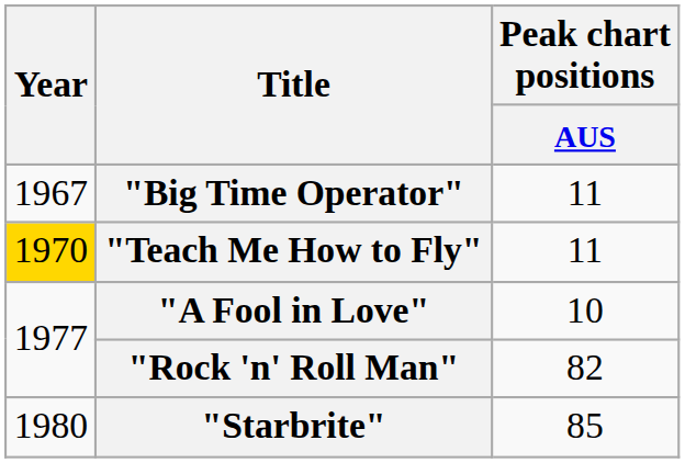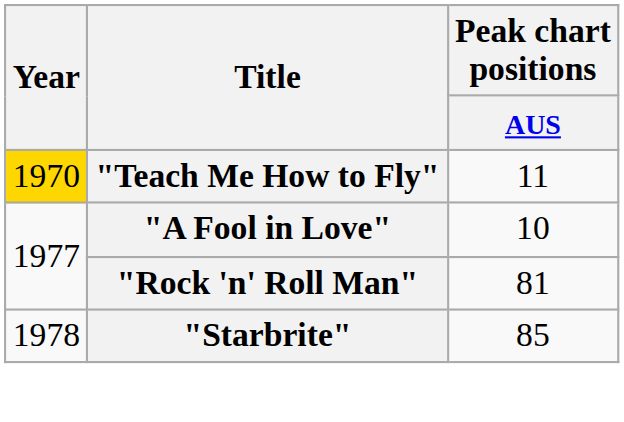- row: 1967 | "Big Time Operator" | 11
"Rock 'n' Roll Man" | Peak chart positions / AUS: 82 -> 81
"Starbrite" | Year: 1980 -> 1978
